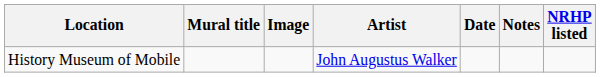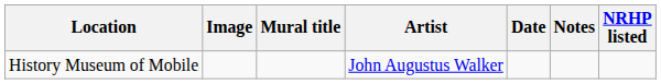columns swapped: Mural title <-> Image
